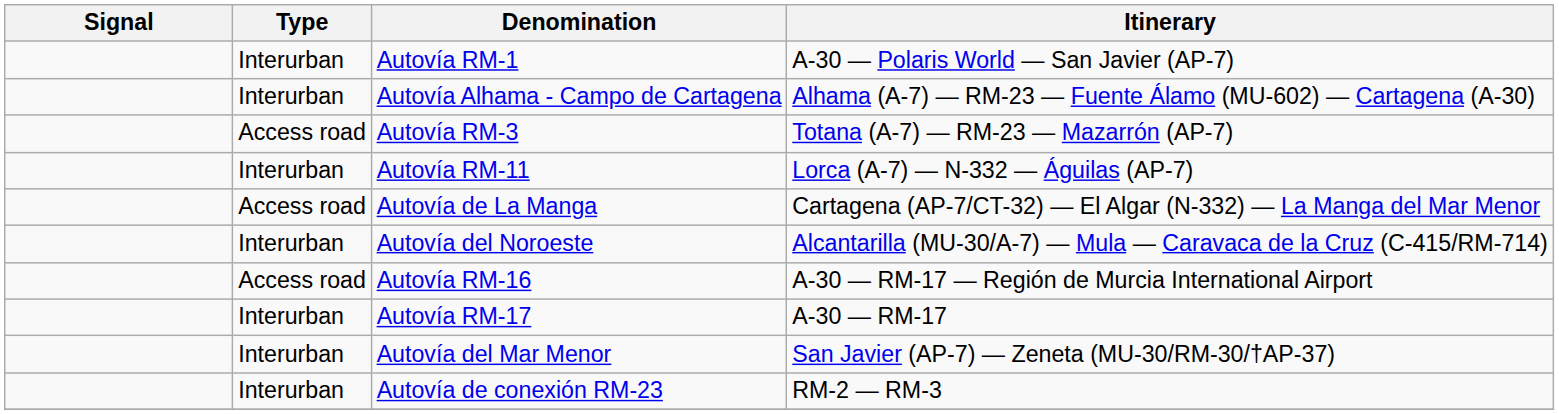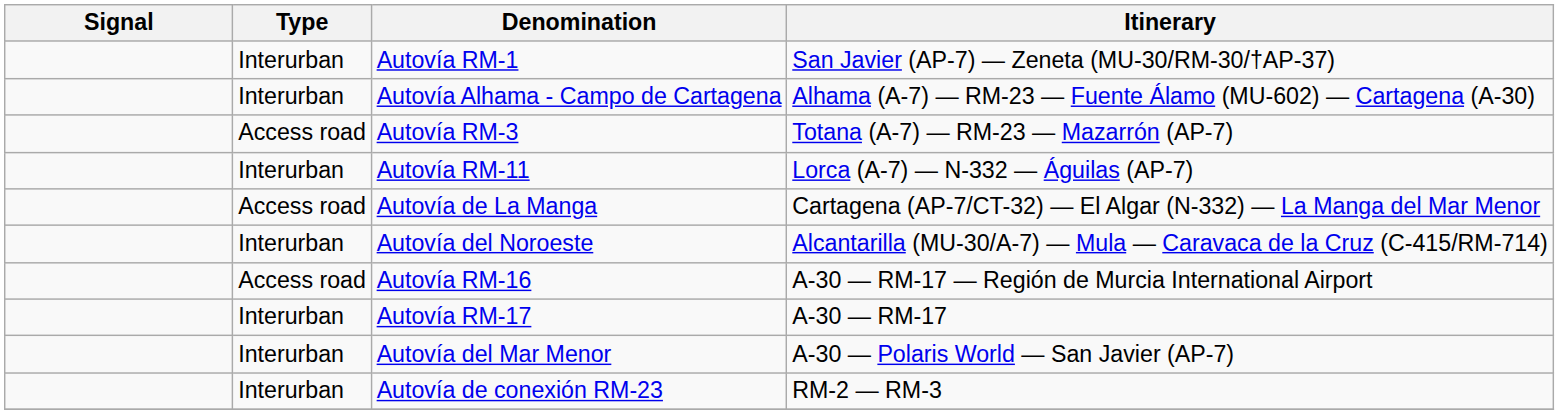Autovía RM-1 | Itinerary: A-30 — Polaris World — San Javier (AP-7) -> San Javier (AP-7) — Zeneta (MU-30/RM-30/†AP-37)
Autovía del Mar Menor | Itinerary: San Javier (AP-7) — Zeneta (MU-30/RM-30/†AP-37) -> A-30 — Polaris World — San Javier (AP-7)
